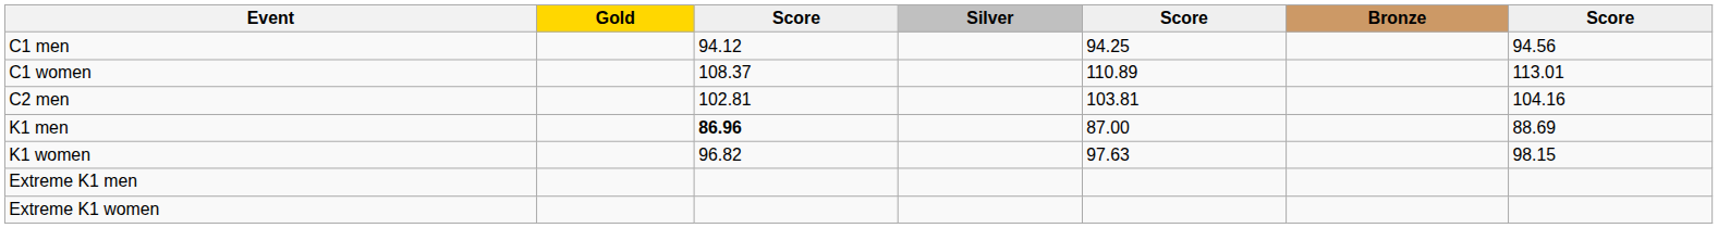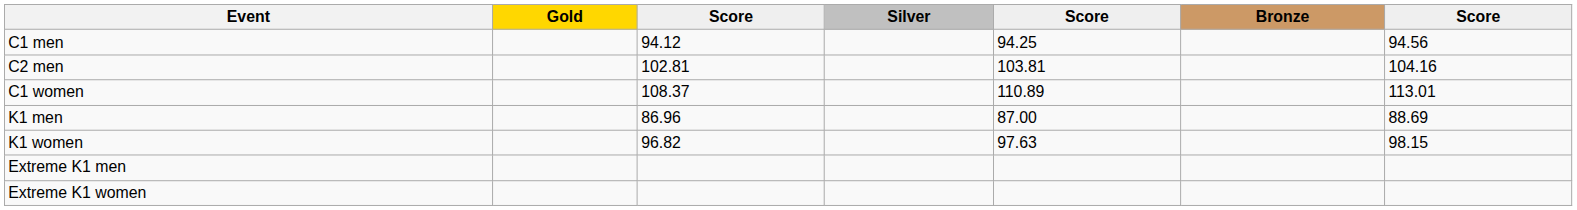rows swapped: C1 women <-> C2 men
K1 men | column 3: bold -> normal
